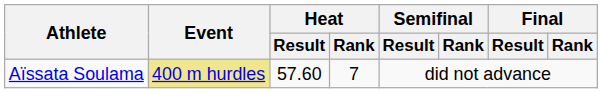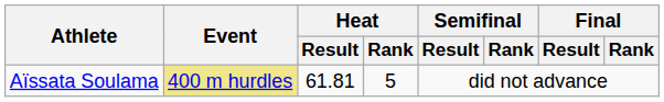Aïssata Soulama | Heat / Result: 57.60 -> 61.81
Aïssata Soulama | Heat / Rank: 7 -> 5
